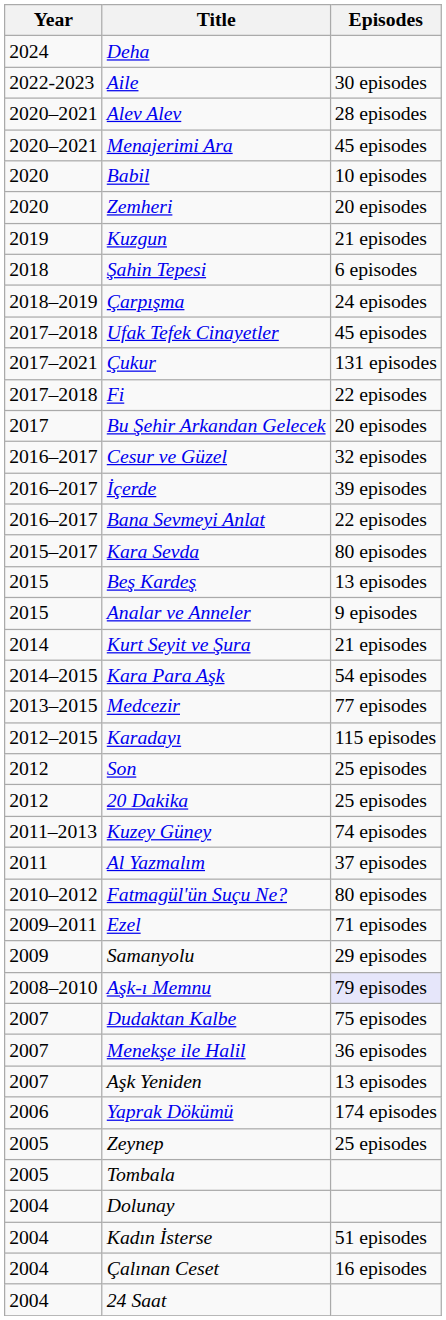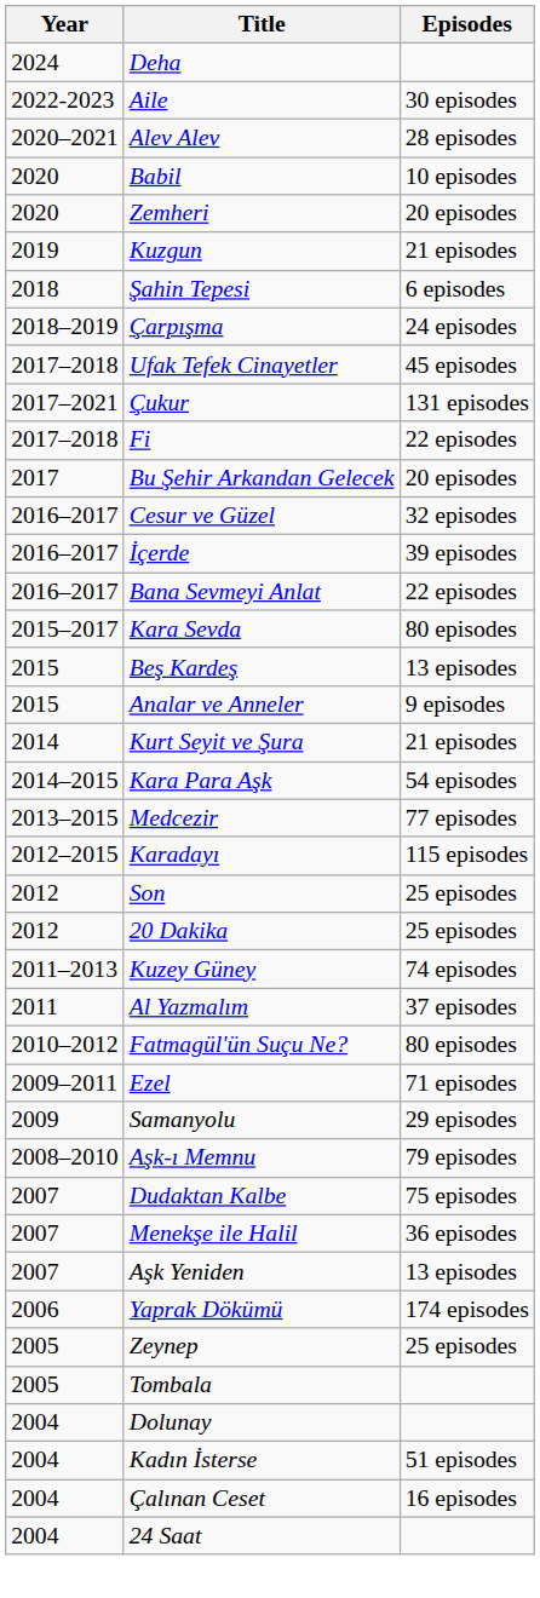- row: 2020–2021 | Menajerimi Ara | 45 episodes
Aşk-ı Memnu | Episodes: lavender background -> no background
